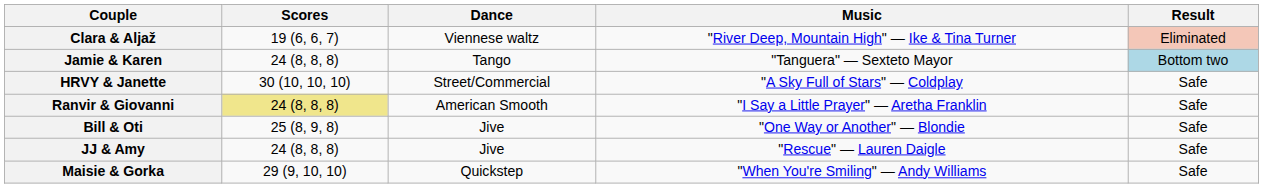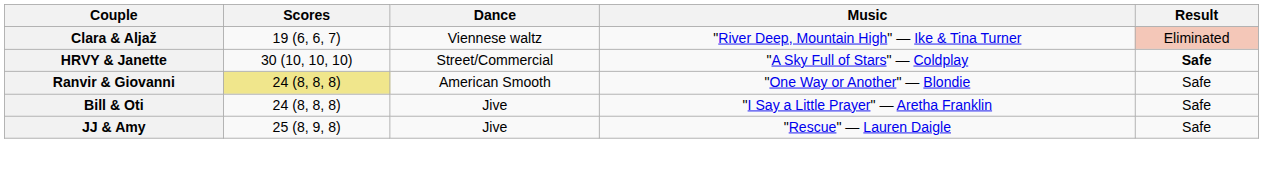- row: Jamie & Karen | 24 (8, 8, 8) | Tango | "Tanguera" — Sexteto Mayor | Bottom two
HRVY & Janette | Result: normal -> bold
Ranvir & Giovanni | Music: "I Say a Little Prayer" — Aretha Franklin -> "One Way or Another" — Blondie
Bill & Oti | Scores: 25 (8, 9, 8) -> 24 (8, 8, 8)
Bill & Oti | Music: "One Way or Another" — Blondie -> "I Say a Little Prayer" — Aretha Franklin
JJ & Amy | Scores: 24 (8, 8, 8) -> 25 (8, 9, 8)
- row: Maisie & Gorka | 29 (9, 10, 10) | Quickstep | "When You're Smiling" — Andy Williams | Safe
